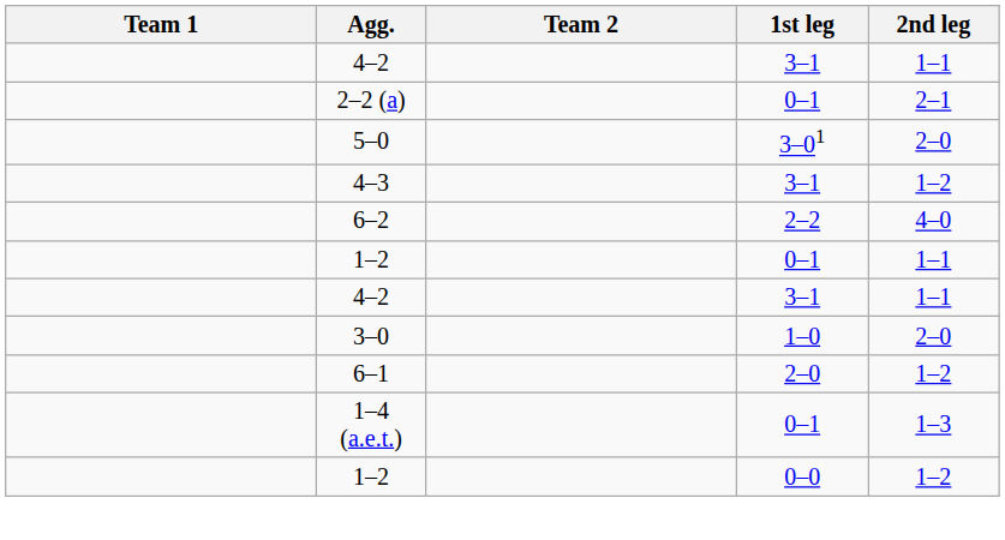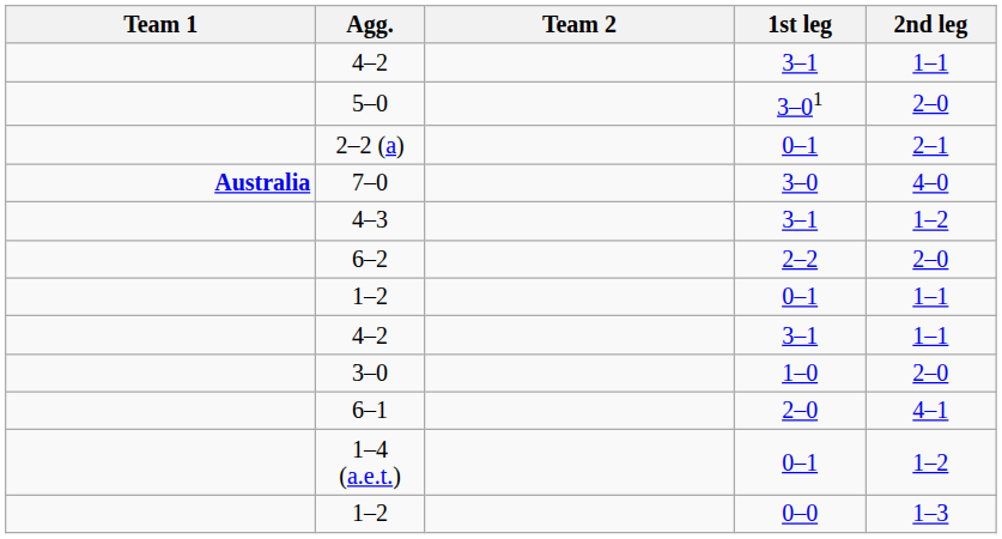rows swapped: 5–0 <-> 2–2 (a)
+ row: Australia | 7–0 | 3–0 | 4–0
6–2 | 2nd leg: 4–0 -> 2–0
6–1 | 2nd leg: 1–2 -> 4–1
1–4 (a.e.t.) | 2nd leg: 1–3 -> 1–2
1–2 / 0–0 | 2nd leg: 1–2 -> 1–3
